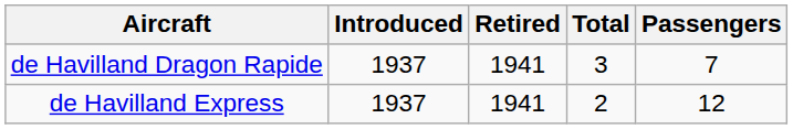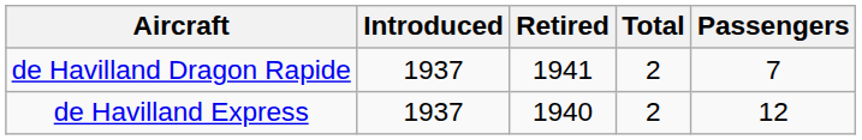de Havilland Dragon Rapide | Total: 3 -> 2
de Havilland Express | Retired: 1941 -> 1940
